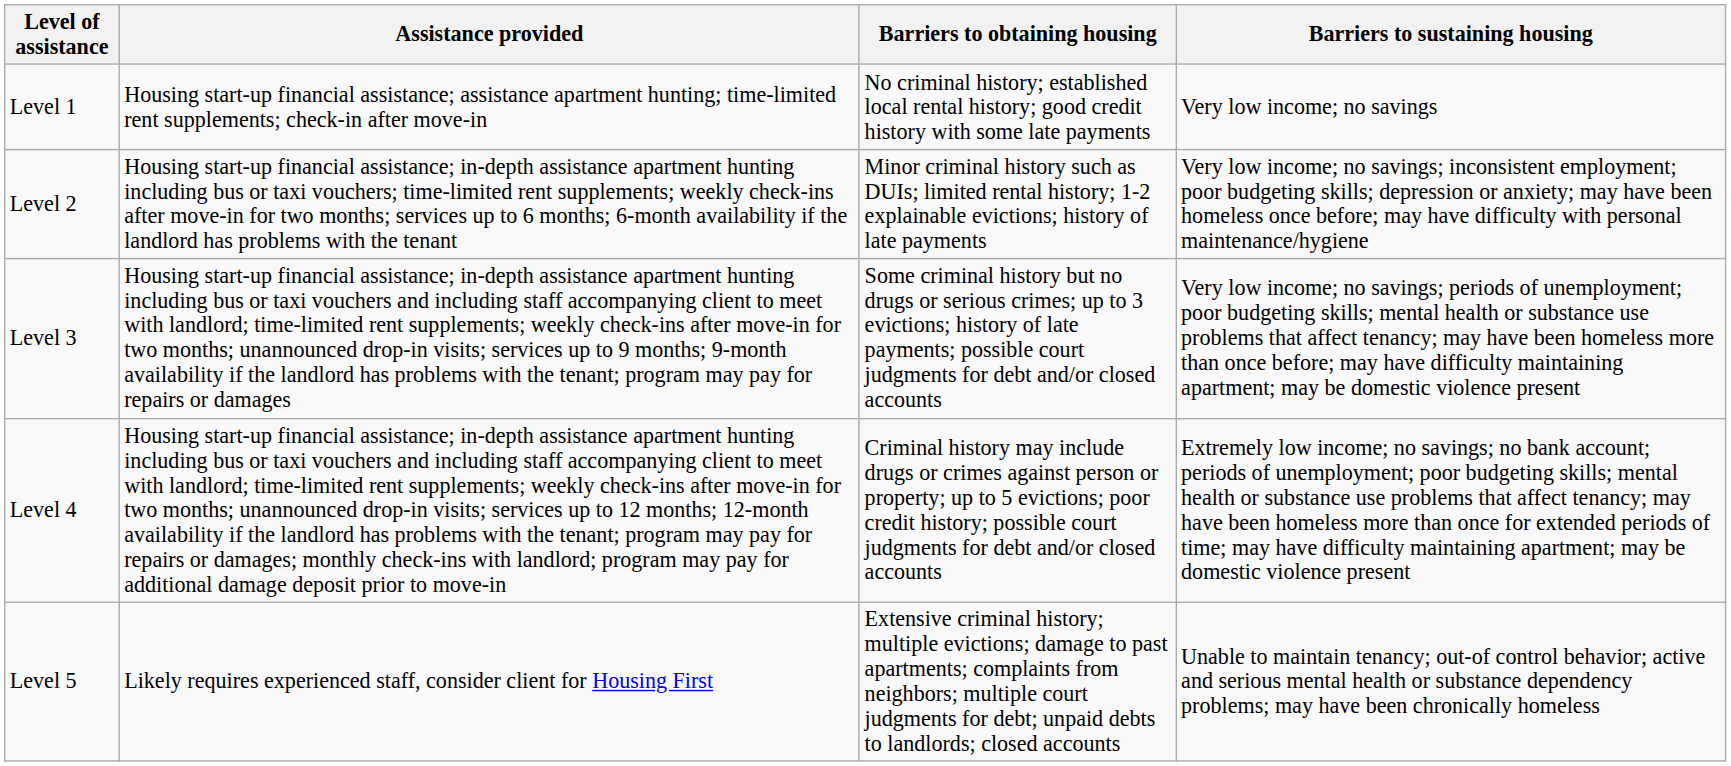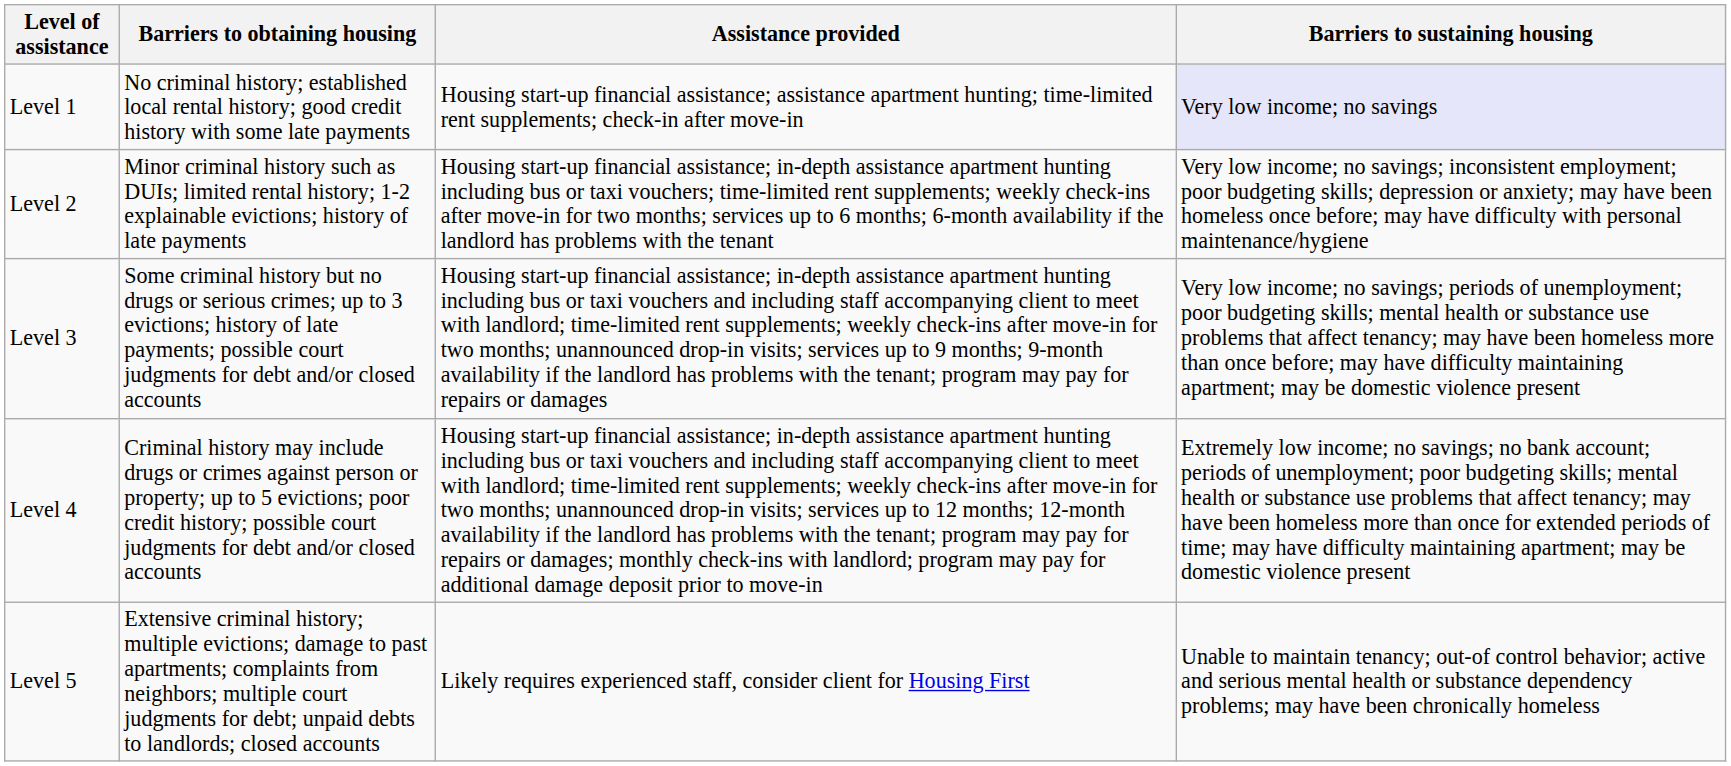columns swapped: Assistance provided <-> Barriers to obtaining housing
Level 1 | Barriers to sustaining housing: no background -> lavender background
